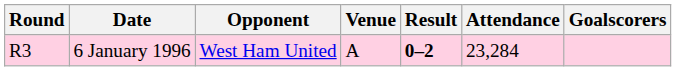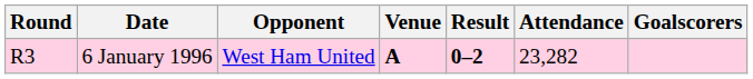6 January 1996 | Venue: normal -> bold
6 January 1996 | Attendance: 23,284 -> 23,282
